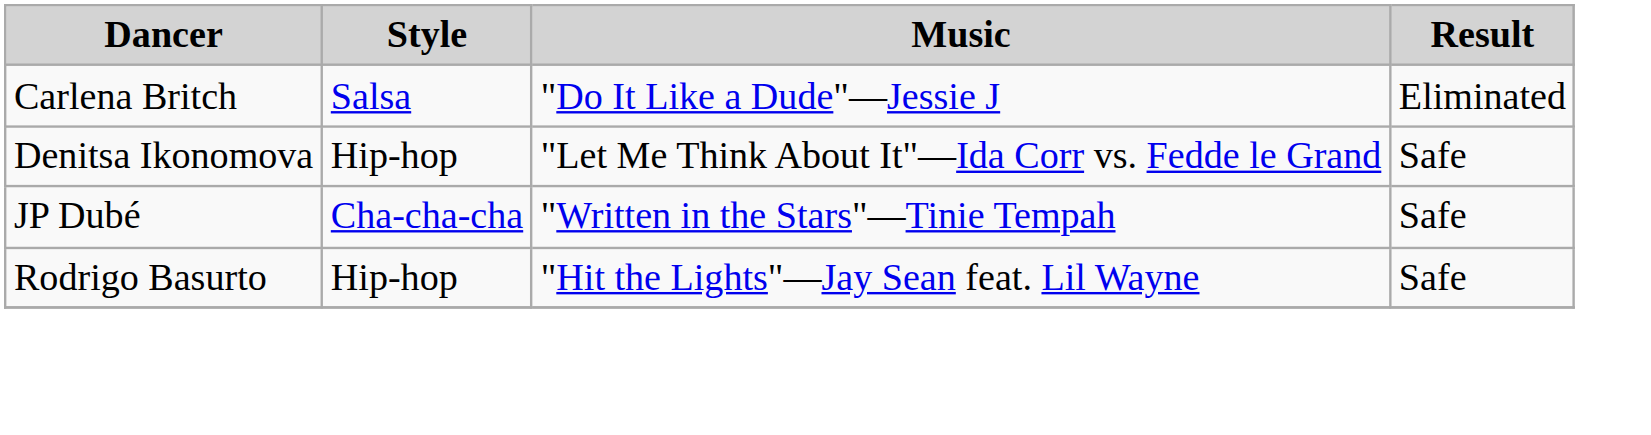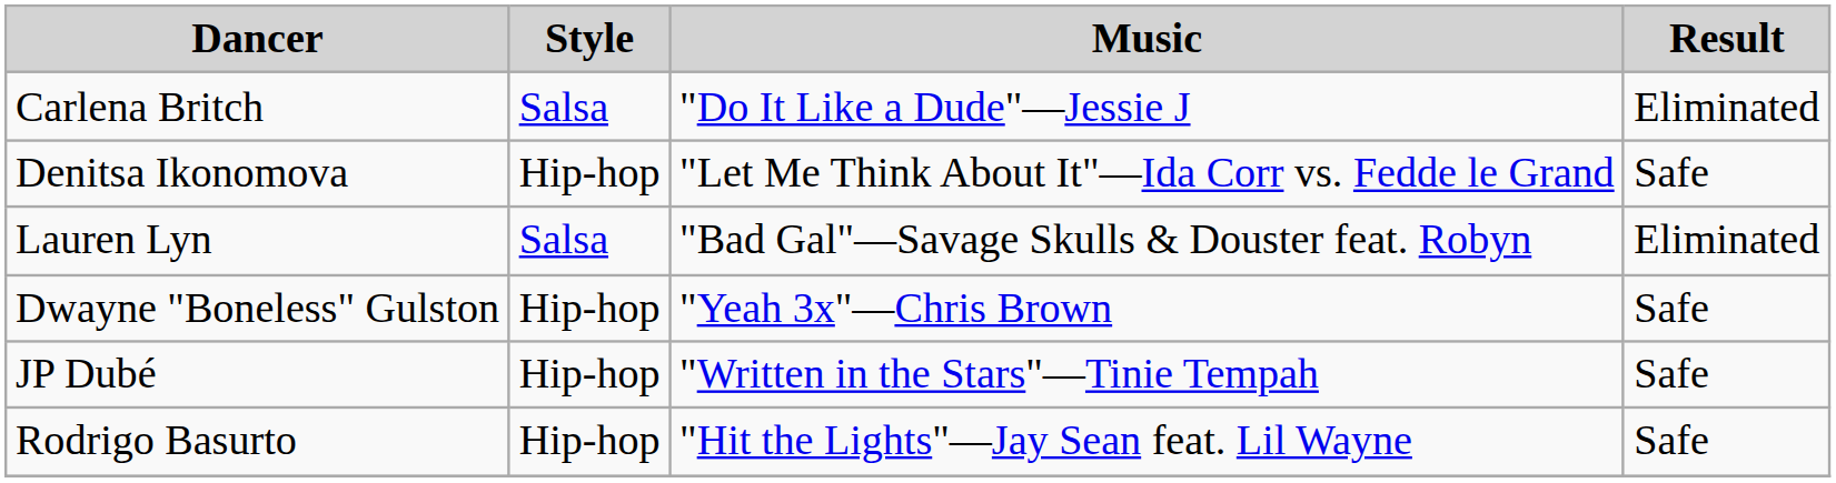+ row: Lauren Lyn | Salsa | "Bad Gal"—Savage Skulls & Douster feat. Robyn | Eliminated
+ row: Dwayne "Boneless" Gulston | Hip-hop | "Yeah 3x"—Chris Brown | Safe
JP Dubé | Style: Cha-cha-cha -> Hip-hop
